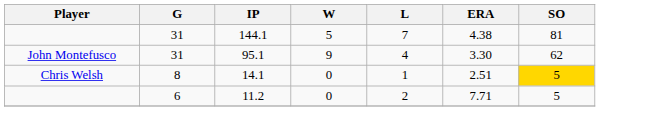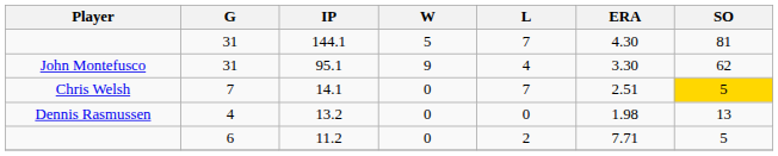144.1 | ERA: 4.38 -> 4.30
14.1 | G: 8 -> 7
14.1 | L: 1 -> 7
+ row: Dennis Rasmussen | 4 | 13.2 | 0 | 0 | 1.98 | 13
